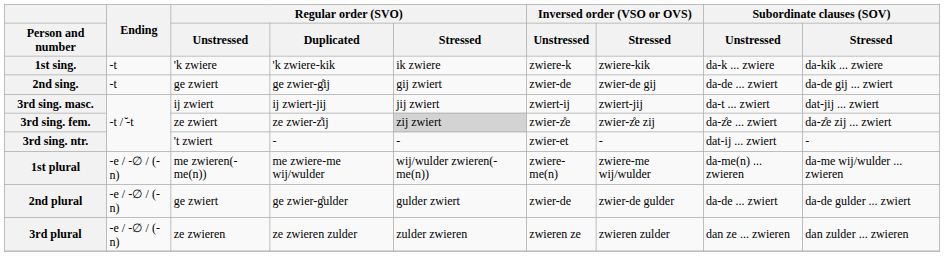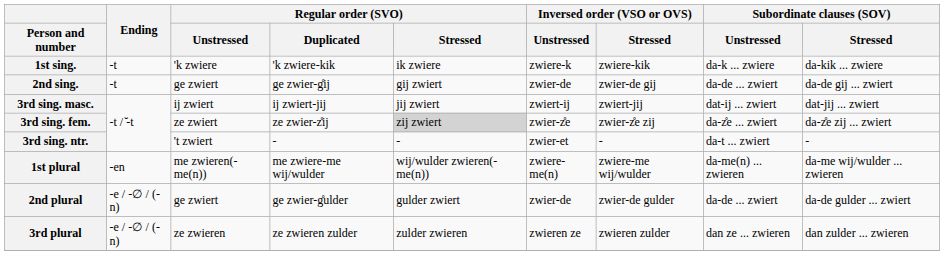3rd sing. masc. | Subordinate clauses (SOV) / Unstressed: da-t ... zwiert -> dat-ij ... zwiert
3rd sing. ntr. | Subordinate clauses (SOV) / Unstressed: dat-ij ... zwiert -> da-t ... zwiert
1st plural | Ending: -e / -∅ / (-n) -> -en
